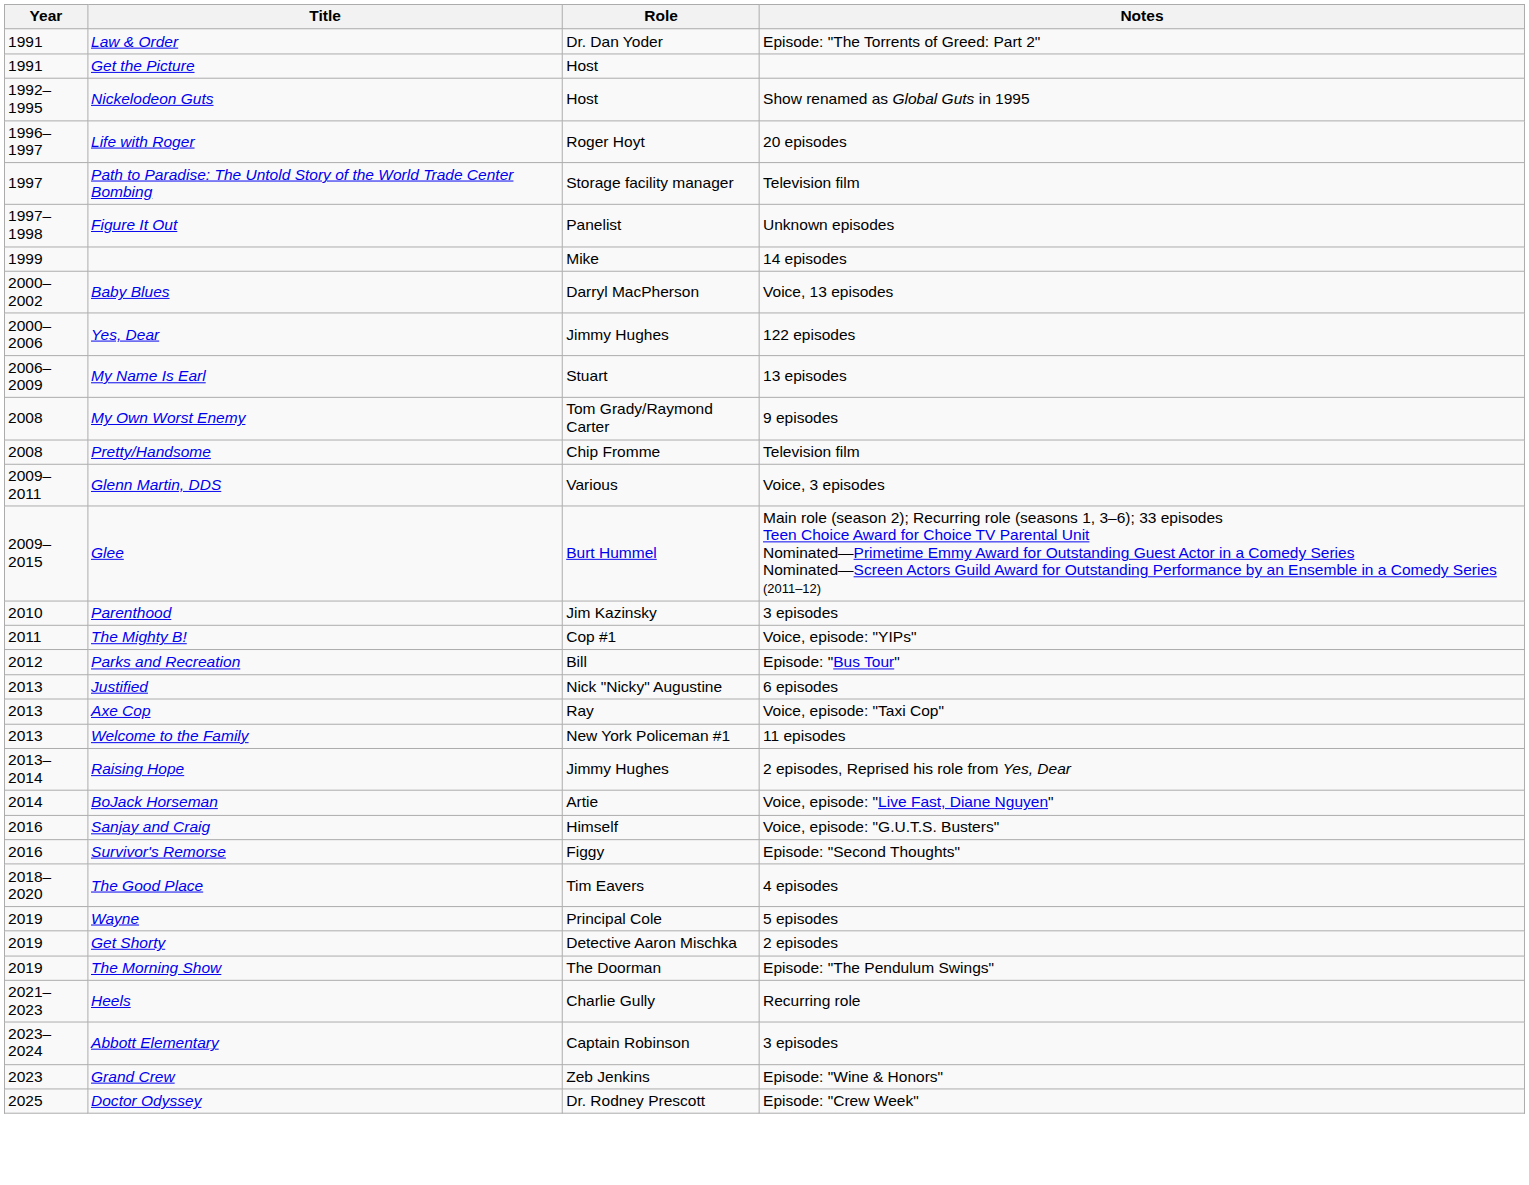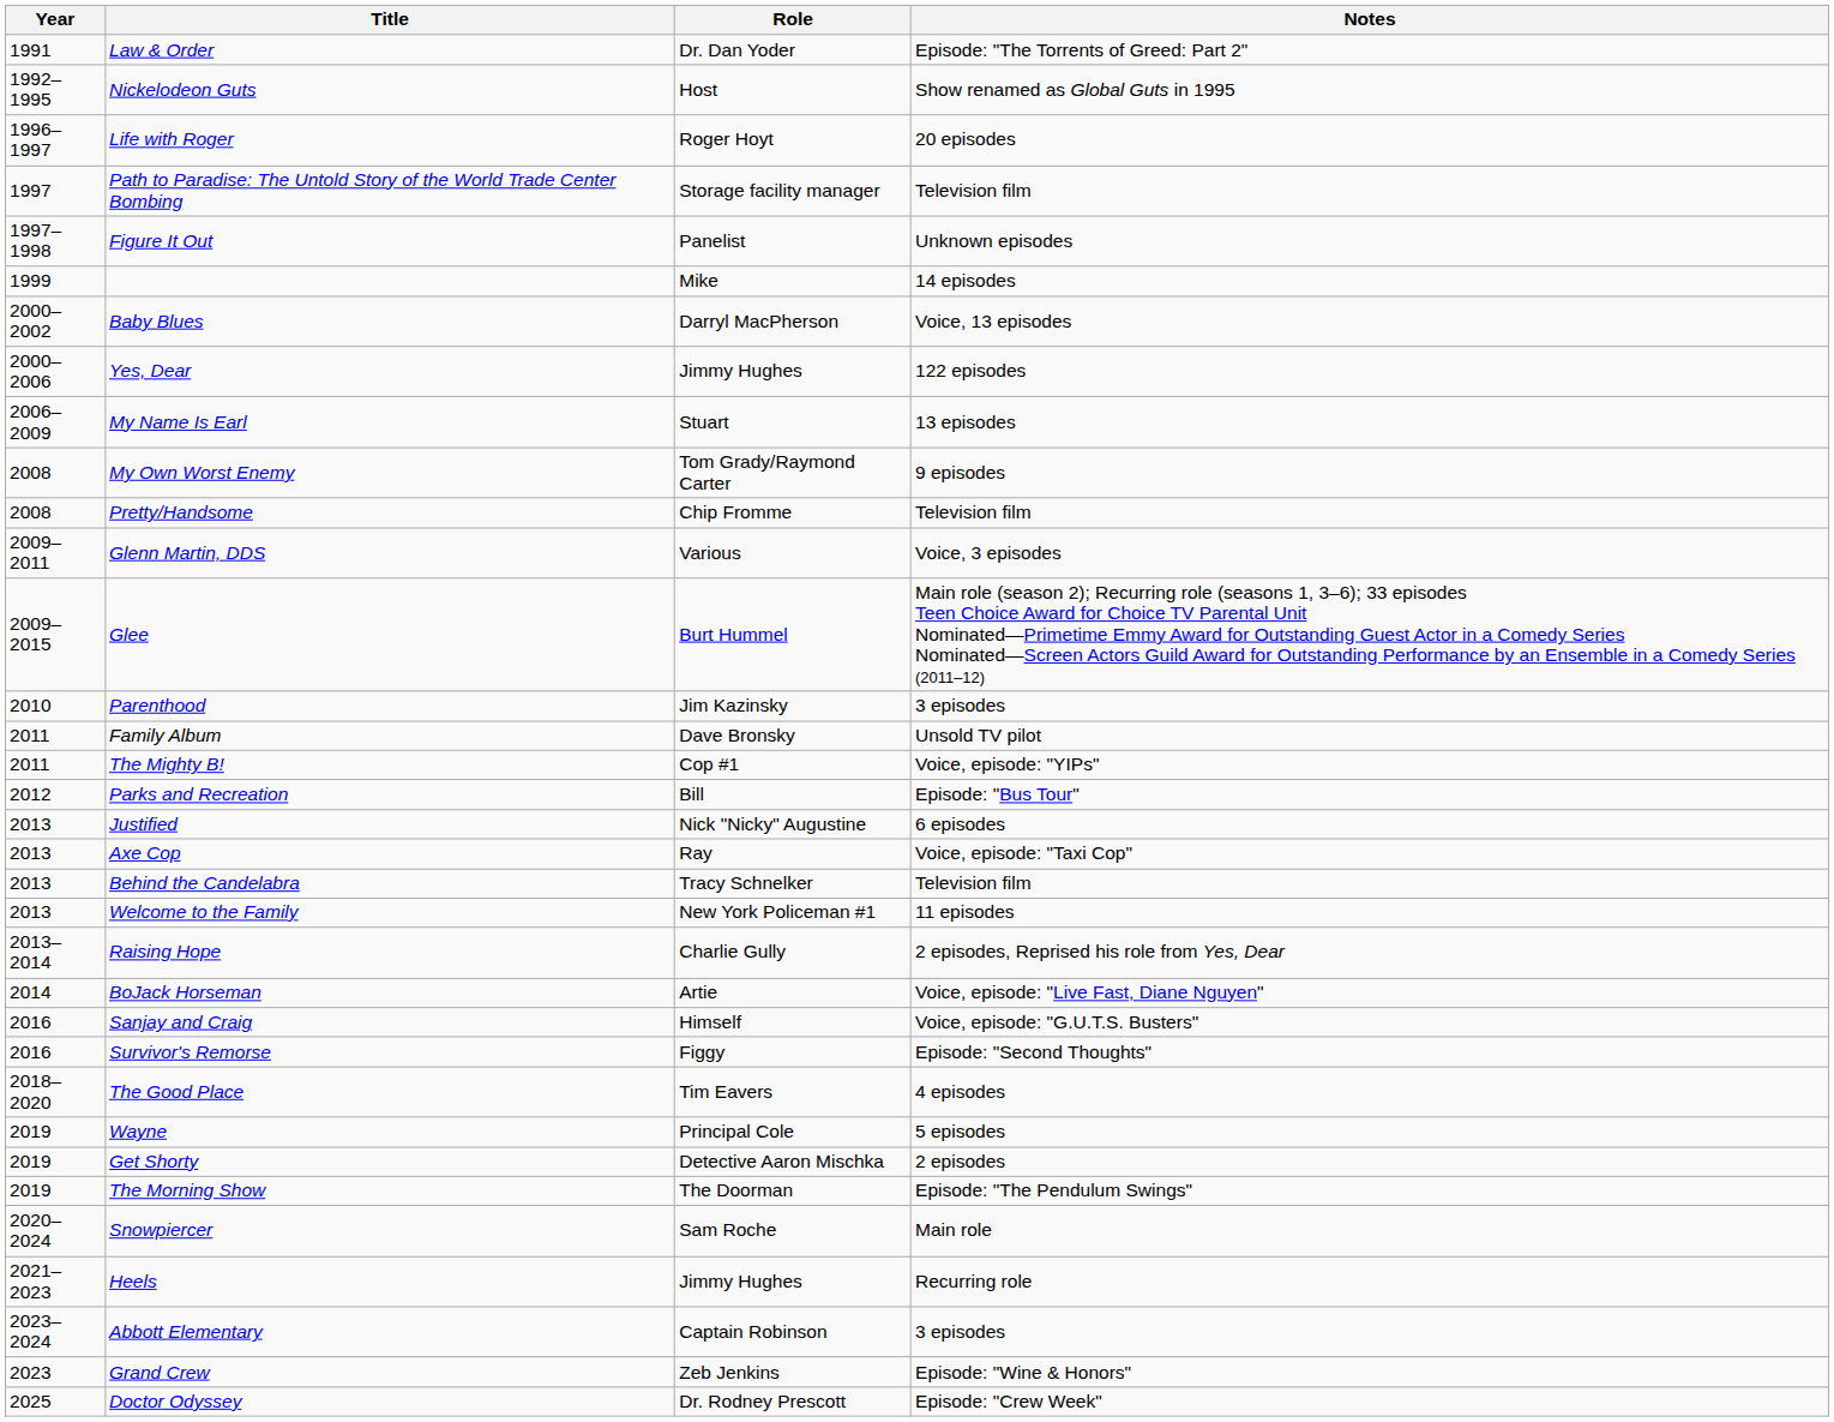- row: 1991 | Get the Picture | Host
+ row: 2011 | Family Album | Dave Bronsky | Unsold TV pilot
+ row: 2013 | Behind the Candelabra | Tracy Schnelker | Television film
Raising Hope | Role: Jimmy Hughes -> Charlie Gully
+ row: 2020–2024 | Snowpiercer | Sam Roche | Main role
Heels | Role: Charlie Gully -> Jimmy Hughes
